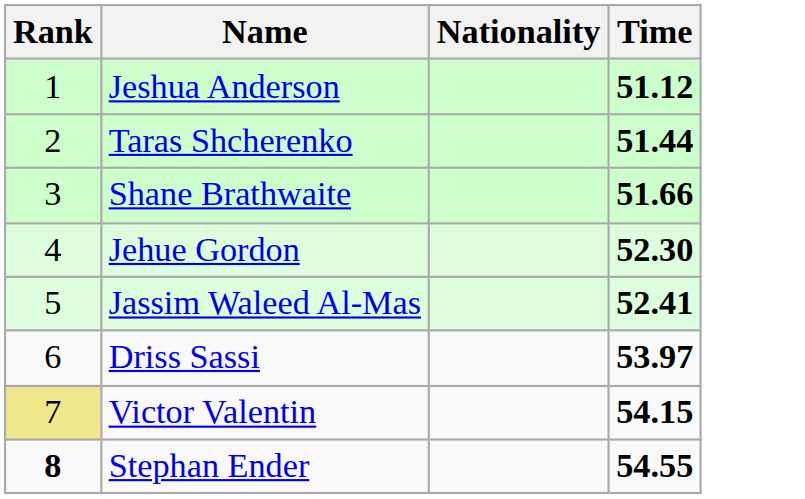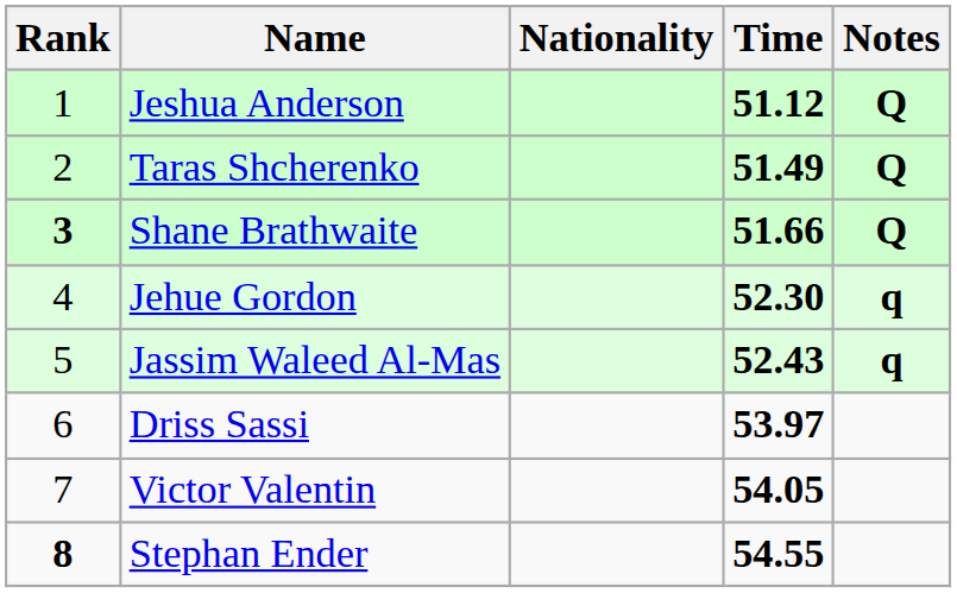+ column: Notes | Q | Q | Q | q | q
Taras Shcherenko | Time: 51.44 -> 51.49
Shane Brathwaite | Rank: normal -> bold
Jassim Waleed Al-Mas | Time: 52.41 -> 52.43
Victor Valentin | Rank: khaki background -> no background
Victor Valentin | Time: 54.15 -> 54.05
